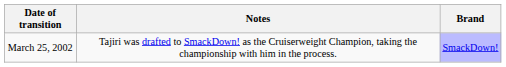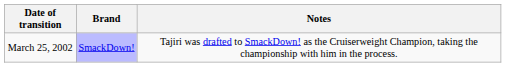columns swapped: Brand <-> Notes
